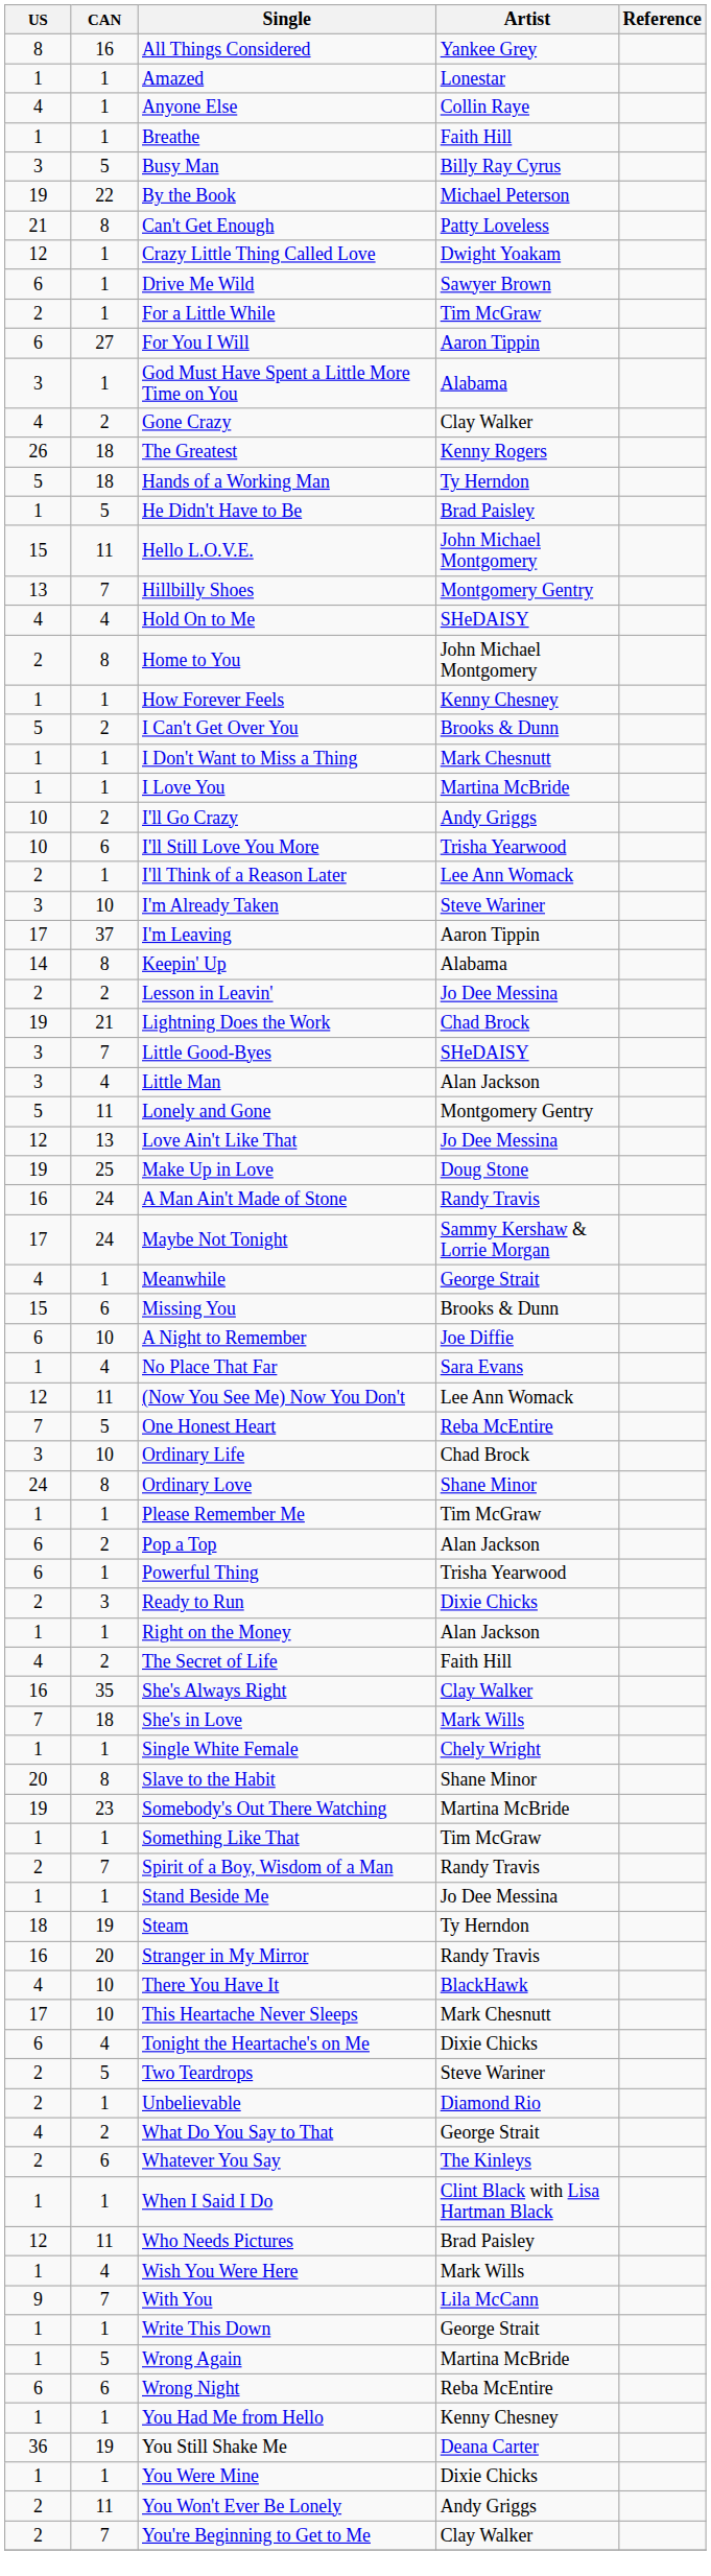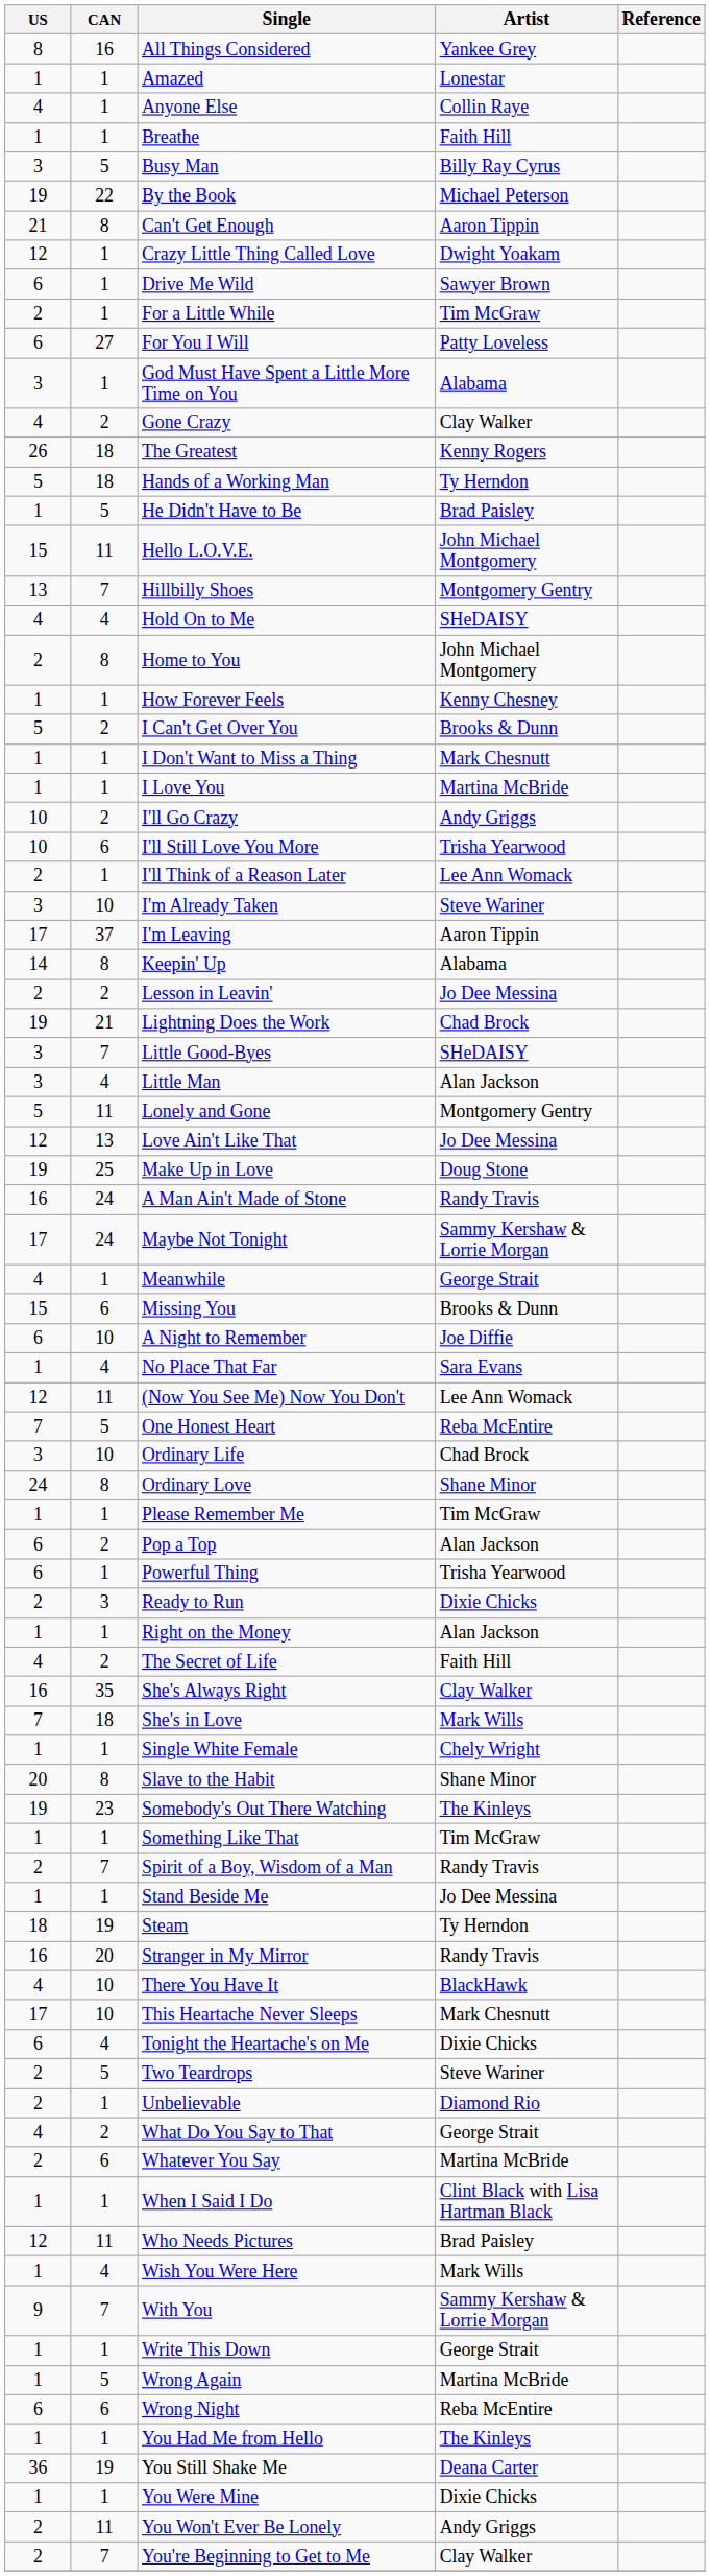Can't Get Enough | Artist: Patty Loveless -> Aaron Tippin
For You I Will | Artist: Aaron Tippin -> Patty Loveless
Somebody's Out There Watching | Artist: Martina McBride -> The Kinleys
Whatever You Say | Artist: The Kinleys -> Martina McBride
With You | Artist: Lila McCann -> Sammy Kershaw & Lorrie Morgan
You Had Me from Hello | Artist: Kenny Chesney -> The Kinleys
